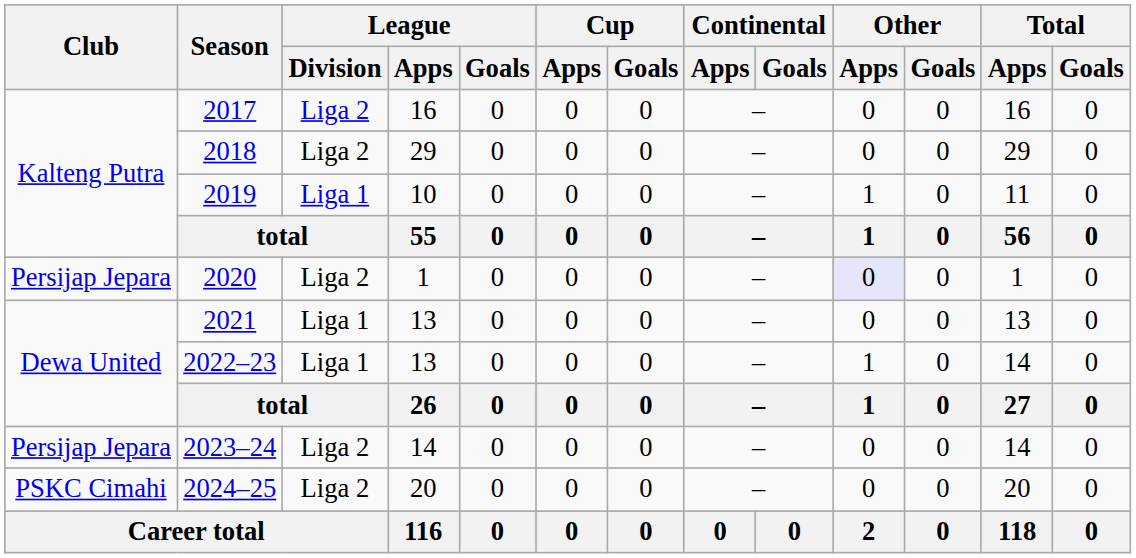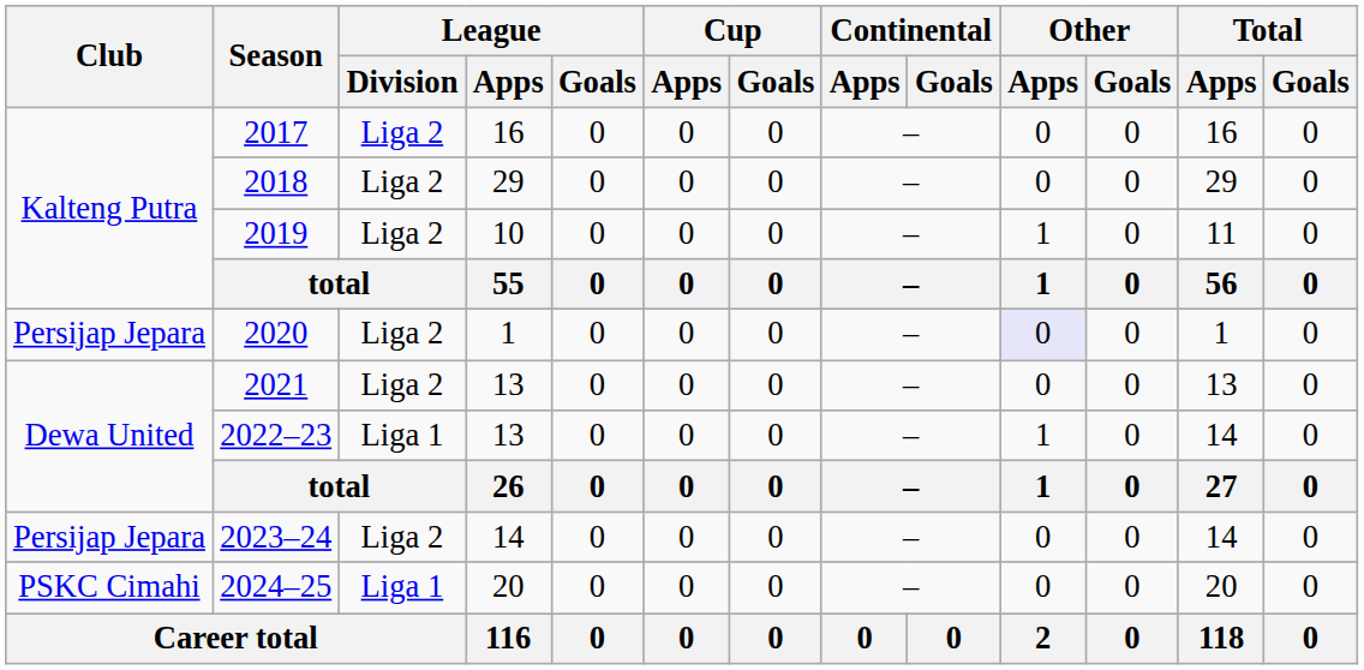2019 | League / Division: Liga 1 -> Liga 2
2021 | League / Division: Liga 1 -> Liga 2
2024–25 | League / Division: Liga 2 -> Liga 1
